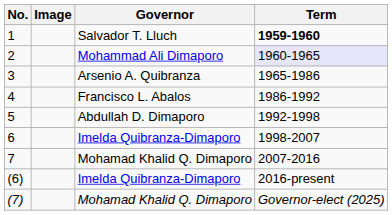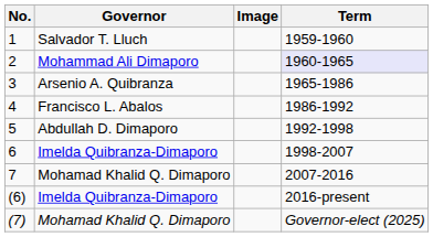columns swapped: Image <-> Governor
1 | Term: bold -> normal
